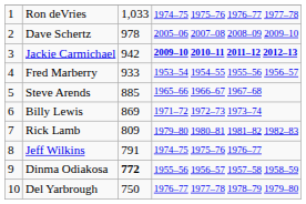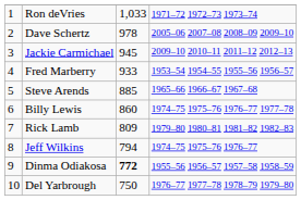Ron deVries | column 4: 1974–75 1975–76 1976–77 1977–78 -> 1971–72 1972–73 1973–74
Jackie Carmichael | column 3: 942 -> 945
Jackie Carmichael | column 4: bold -> normal
Billy Lewis | column 3: 869 -> 860
Billy Lewis | column 4: 1971–72 1972–73 1973–74 -> 1974–75 1975–76 1976–77 1977–78
Jeff Wilkins | column 3: 791 -> 794
